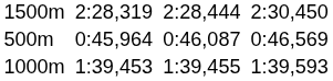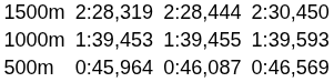rows swapped: 1000m <-> 500m
